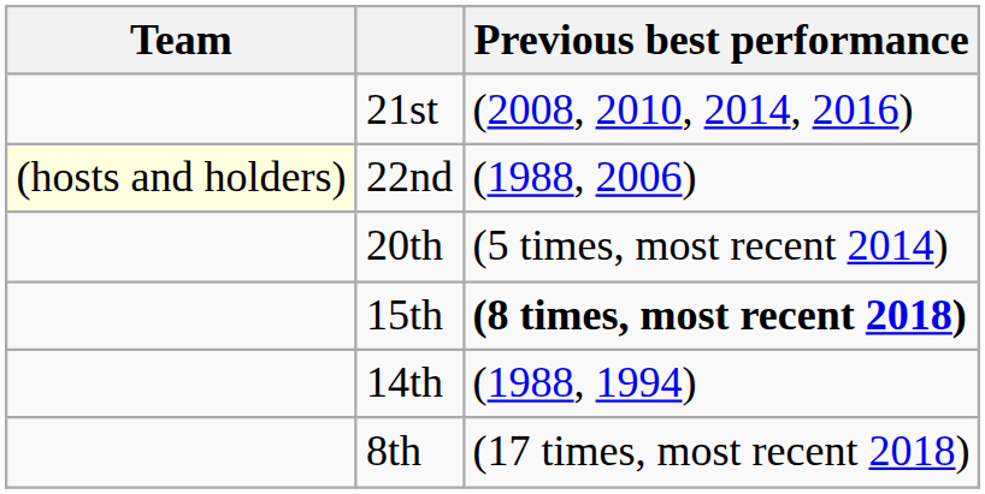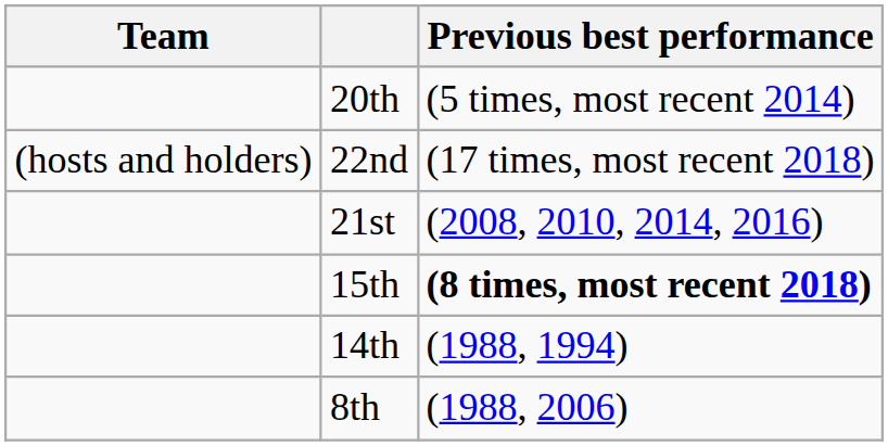rows swapped: 21st <-> 20th
22nd | Team: lightyellow background -> no background
22nd | Previous best performance: (1988, 2006) -> (17 times, most recent 2018)
8th | Previous best performance: (17 times, most recent 2018) -> (1988, 2006)
